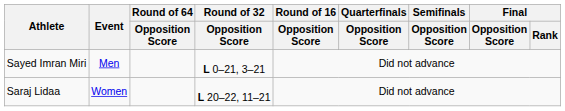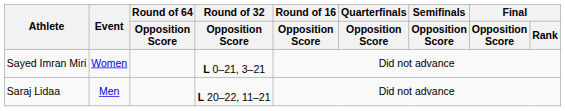Sayed Imran Miri | Event: Men -> Women
Saraj Lidaa | Event: Women -> Men
